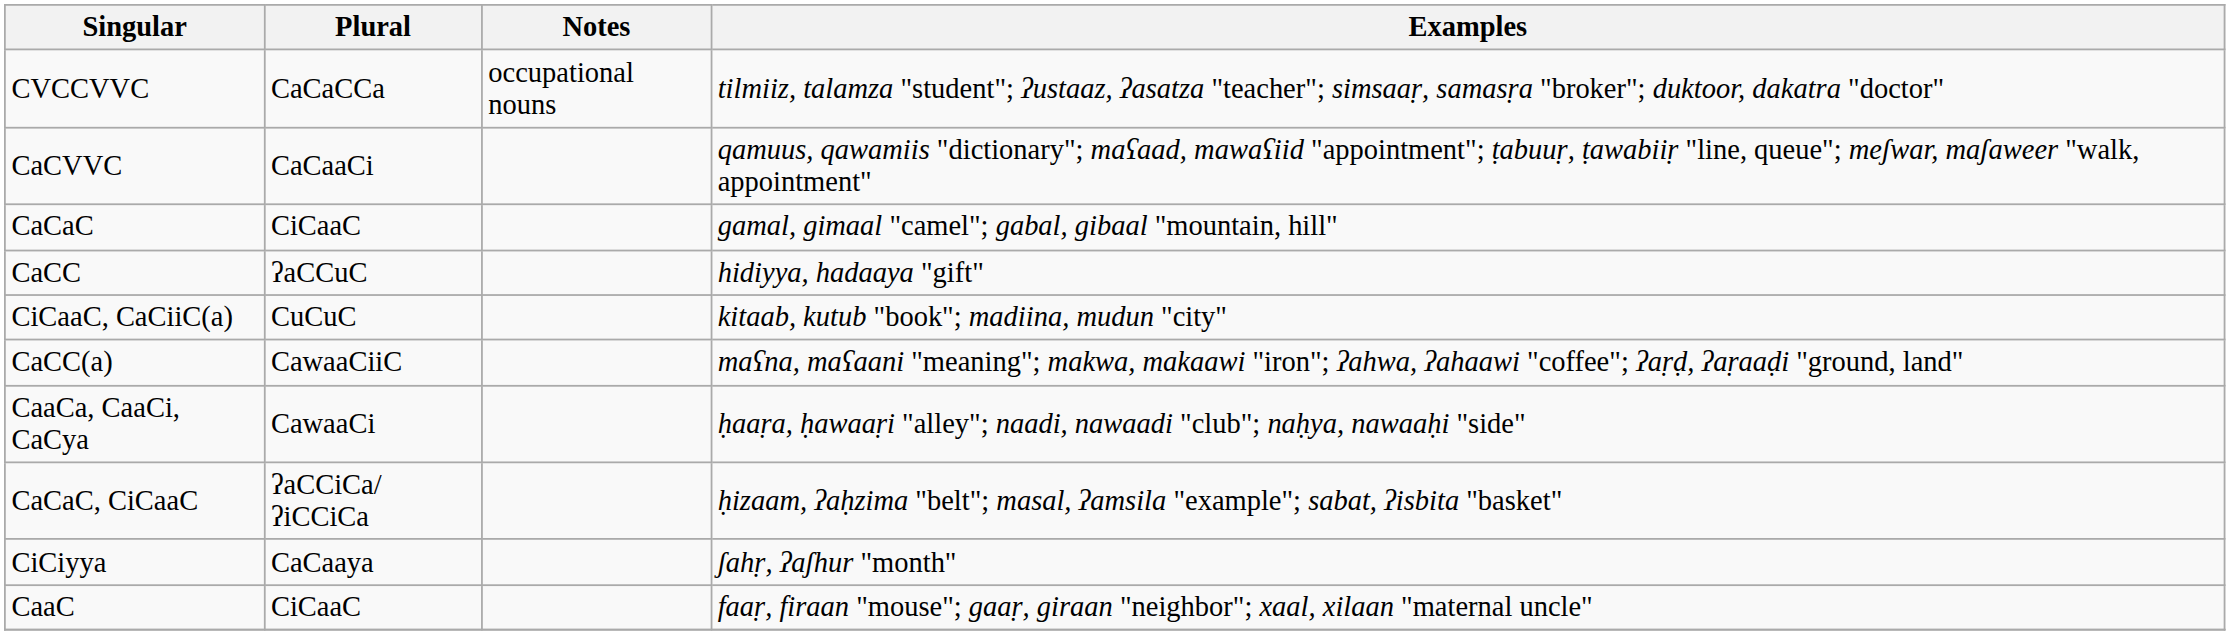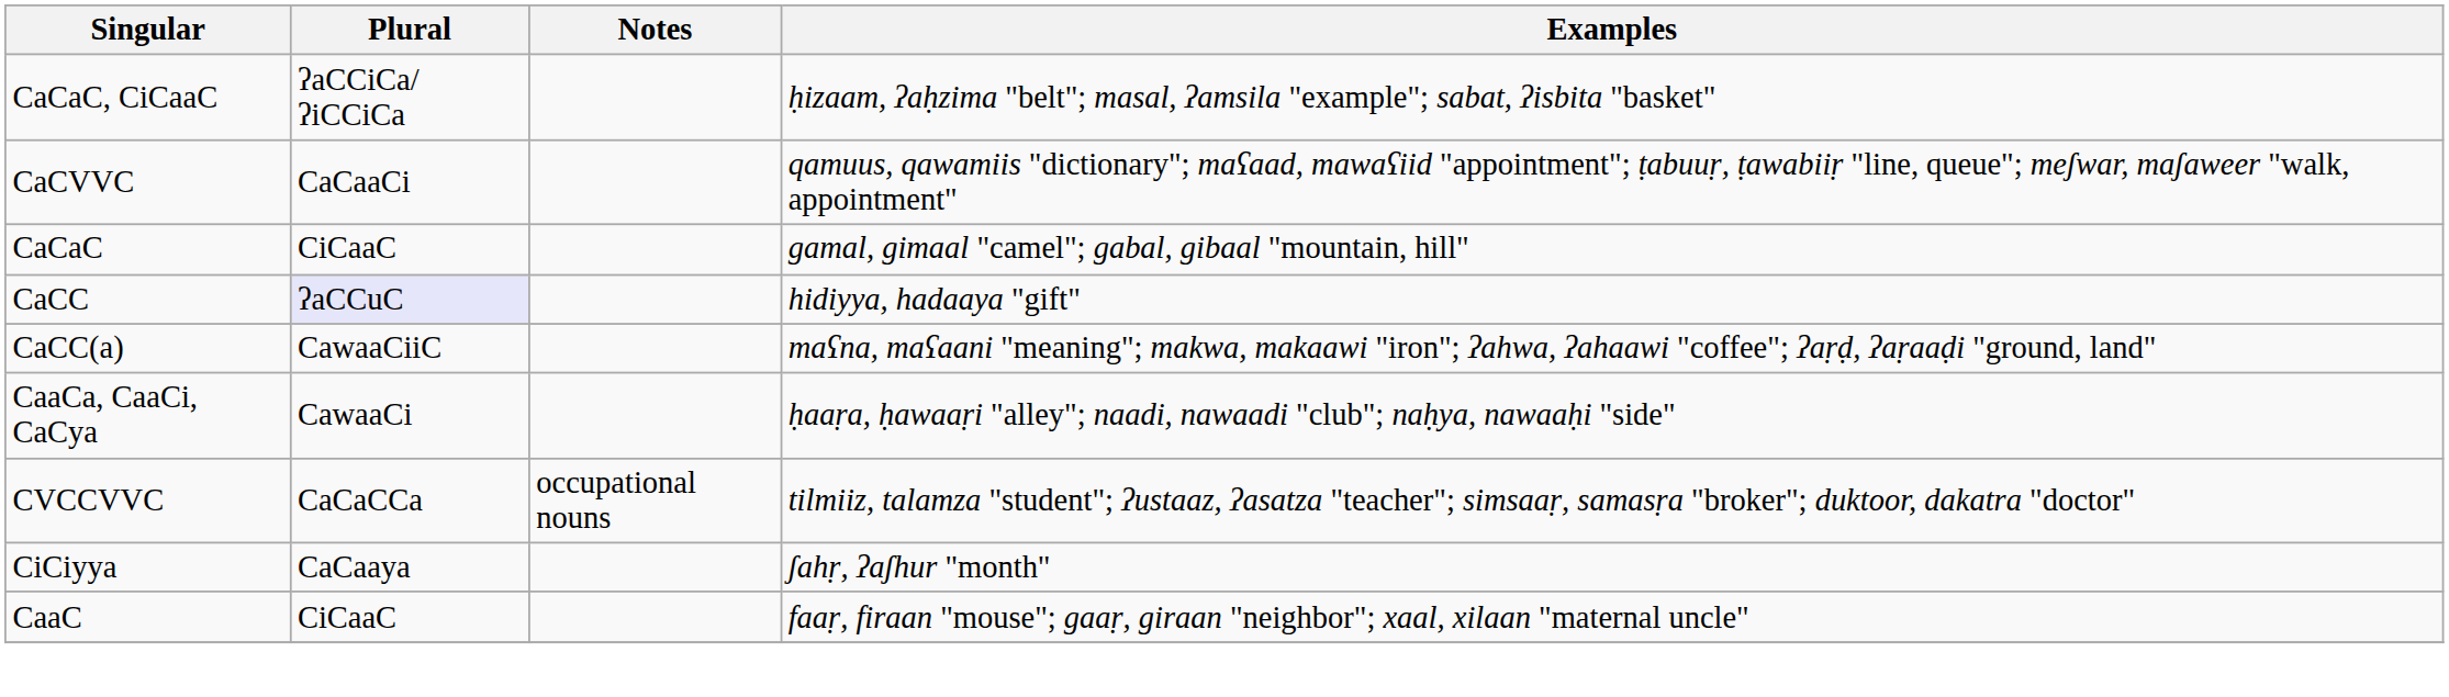rows swapped: CVCCVVC <-> CaCaC, CiCaaC
CaCC | Plural: no background -> lavender background
- row: CiCaaC, CaCiiC(a) | CuCuC | kitaab, kutub "book"; madiina, mudun "city"
